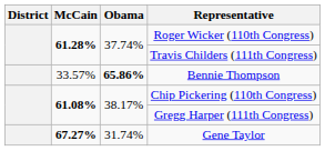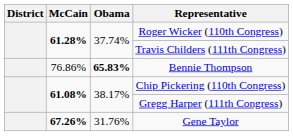Bennie Thompson | McCain: 33.57% -> 76.86%
Bennie Thompson | Obama: 65.86% -> 65.83%
Gene Taylor | McCain: 67.27% -> 67.26%
Gene Taylor | Obama: 31.74% -> 31.76%
